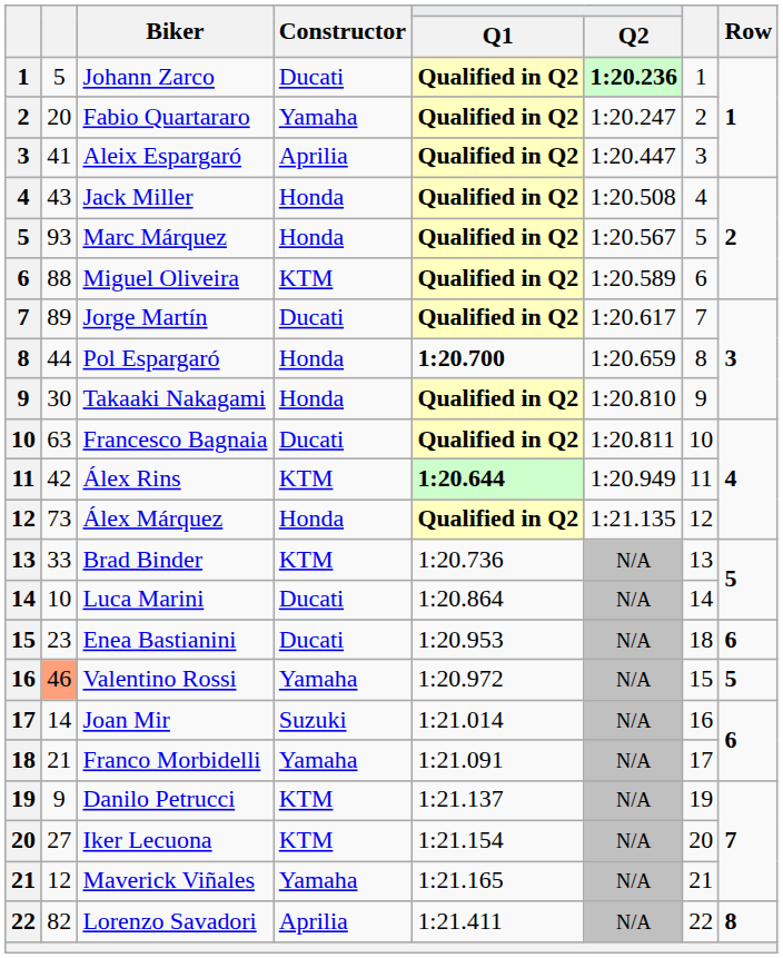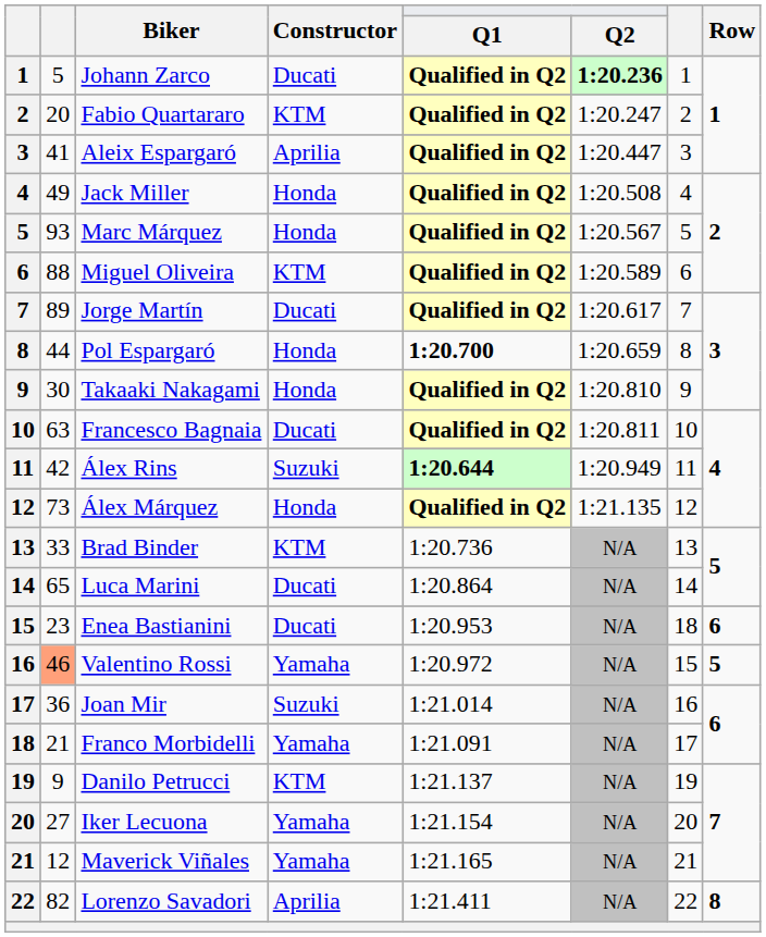Fabio Quartararo | Constructor: Yamaha -> KTM
Jack Miller | column 2: 43 -> 49
Álex Rins | Constructor: KTM -> Suzuki
Luca Marini | column 2: 10 -> 65
Joan Mir | column 2: 14 -> 36
Iker Lecuona | Constructor: KTM -> Yamaha
